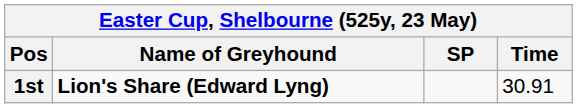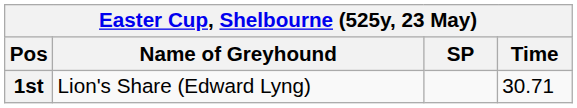1st | Name of Greyhound: bold -> normal
1st | Time: 30.91 -> 30.71
